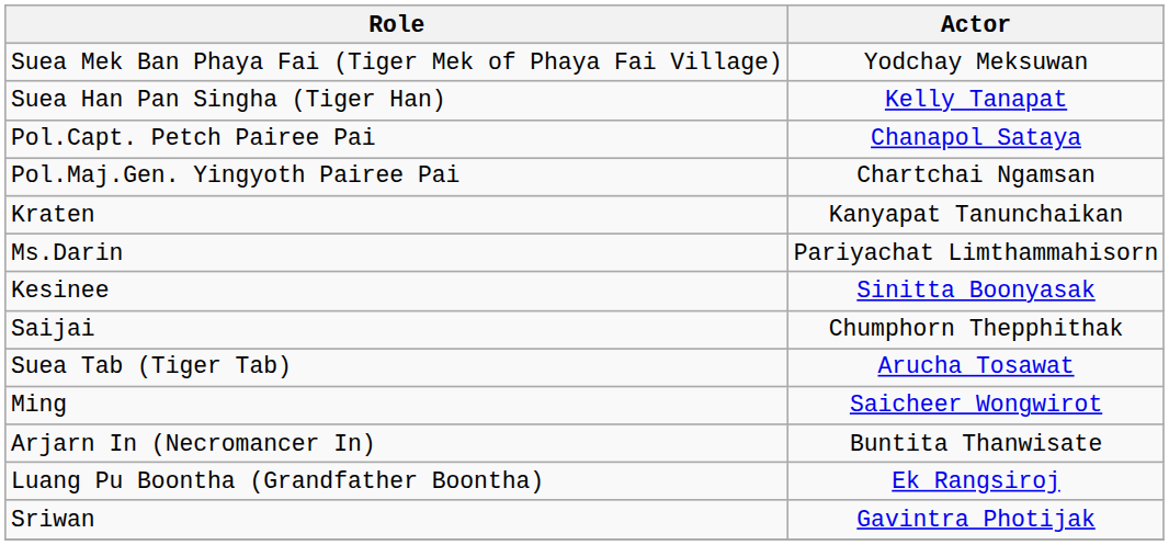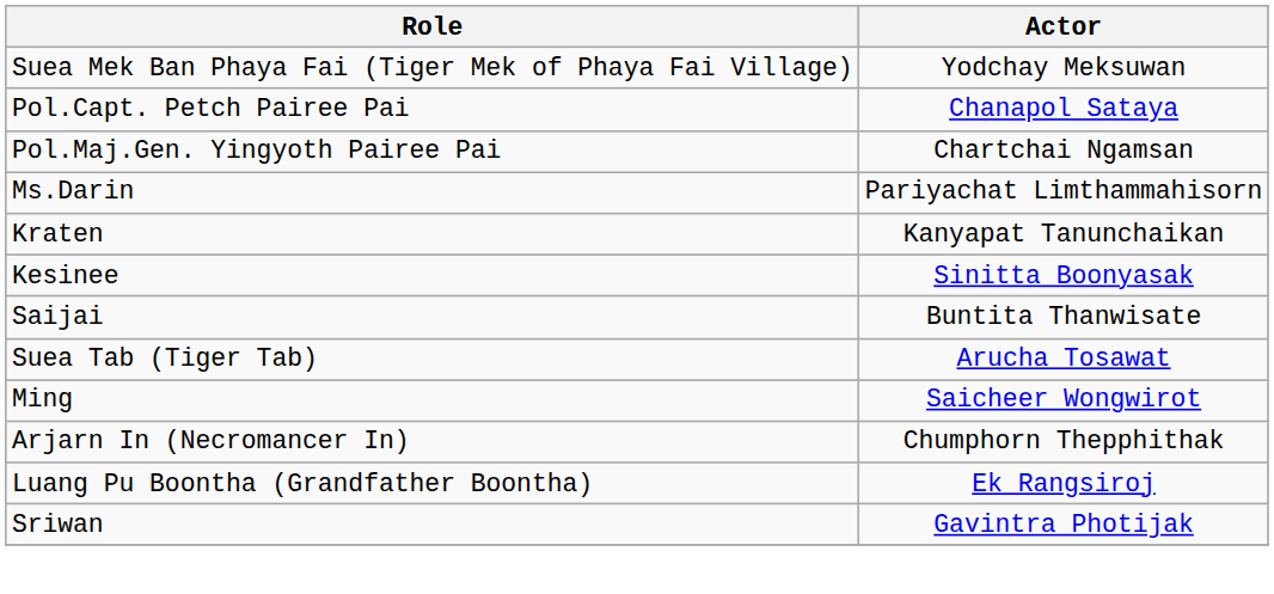- row: Suea Han Pan Singha (Tiger Han) | Kelly Tanapat
rows swapped: Ms.Darin <-> Kraten
Saijai | Actor: Chumphorn Thepphithak -> Buntita Thanwisate
Arjarn In (Necromancer In) | Actor: Buntita Thanwisate -> Chumphorn Thepphithak
